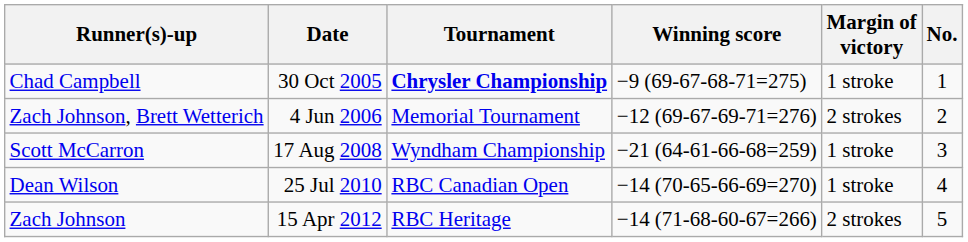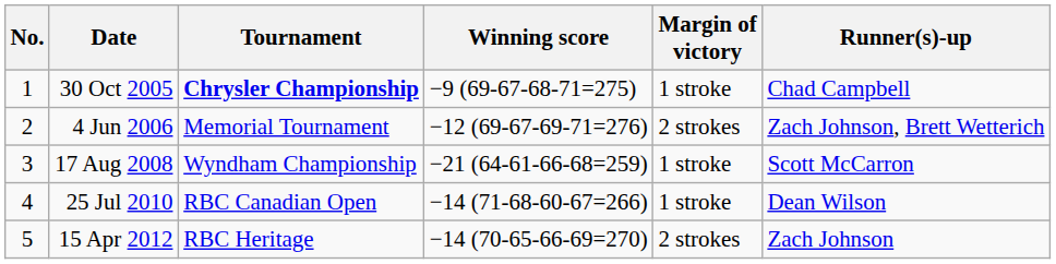columns swapped: No. <-> Runner(s)-up
25 Jul 2010 | Winning score: −14 (70-65-66-69=270) -> −14 (71-68-60-67=266)
15 Apr 2012 | Winning score: −14 (71-68-60-67=266) -> −14 (70-65-66-69=270)
